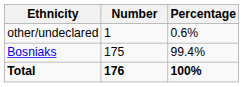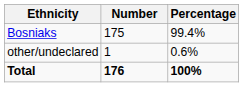rows swapped: Bosniaks <-> other/undeclared
